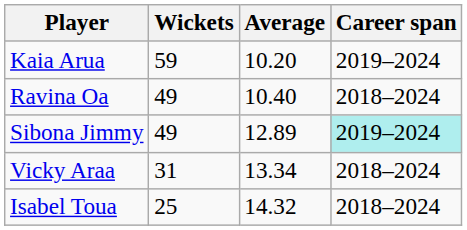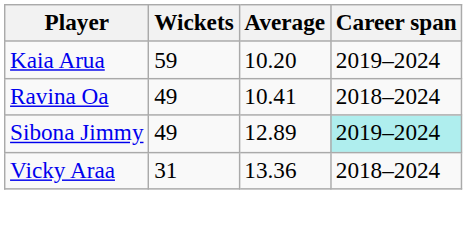Ravina Oa | Average: 10.40 -> 10.41
Vicky Araa | Average: 13.34 -> 13.36
- row: Isabel Toua | 25 | 14.32 | 2018–2024
